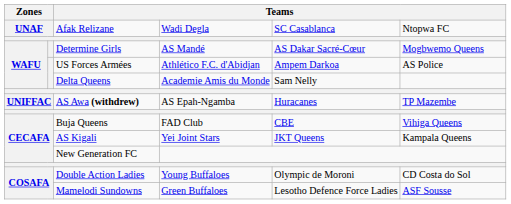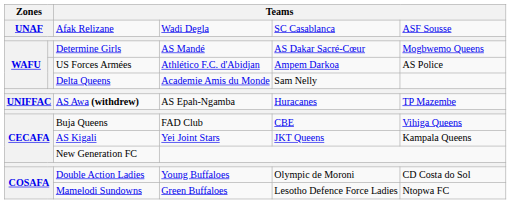Afak Relizane | column 6: Ntopwa FC -> ASF Sousse
Mamelodi Sundowns | column 6: ASF Sousse -> Ntopwa FC
